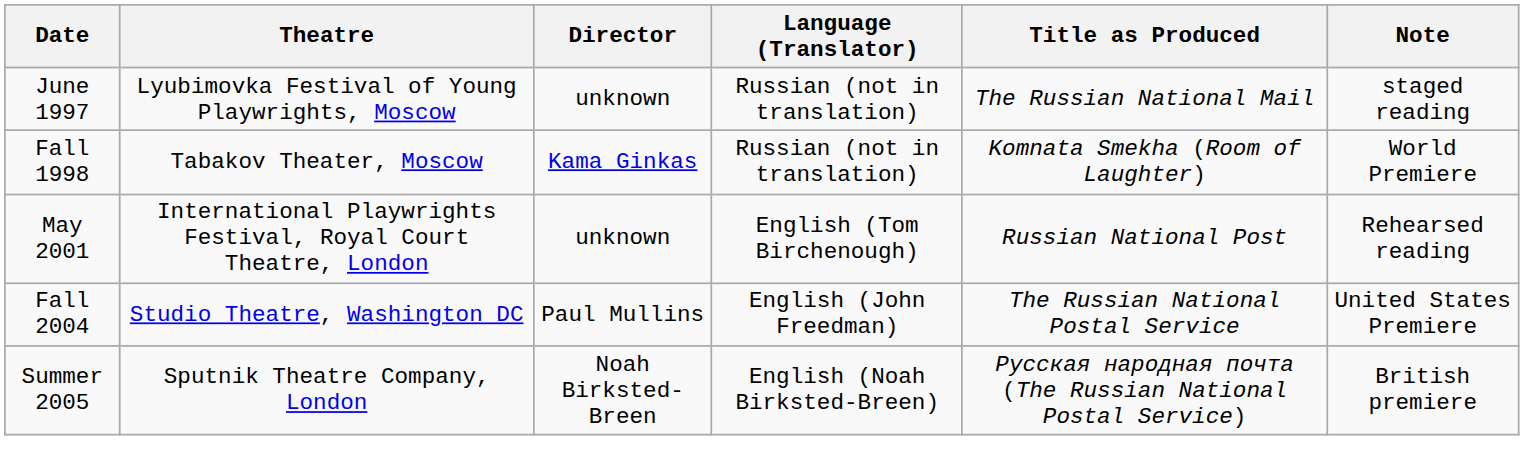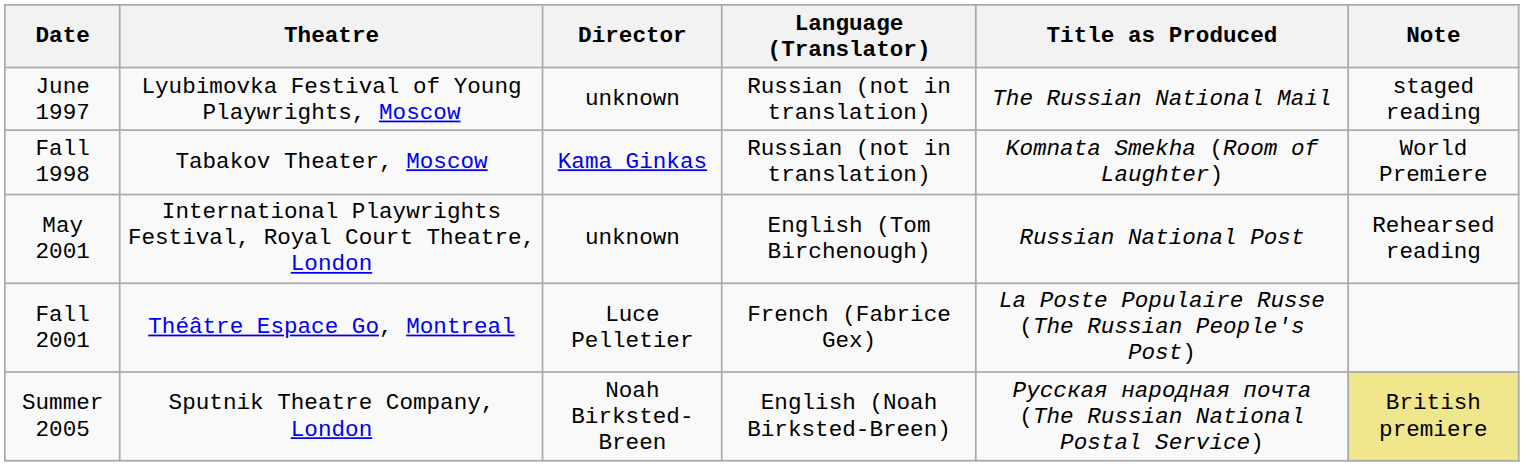+ row: Fall 2001 | Théâtre Espace Go, Montreal | Luce Pelletier | French (Fabrice Gex) | La Poste Populaire Russe (The Russian People's Post)
- row: Fall 2004 | Studio Theatre, Washington DC | Paul Mullins | English (John Freedman) | The Russian National Postal Service | United States Premiere
Summer 2005 | Note: no background -> khaki background
